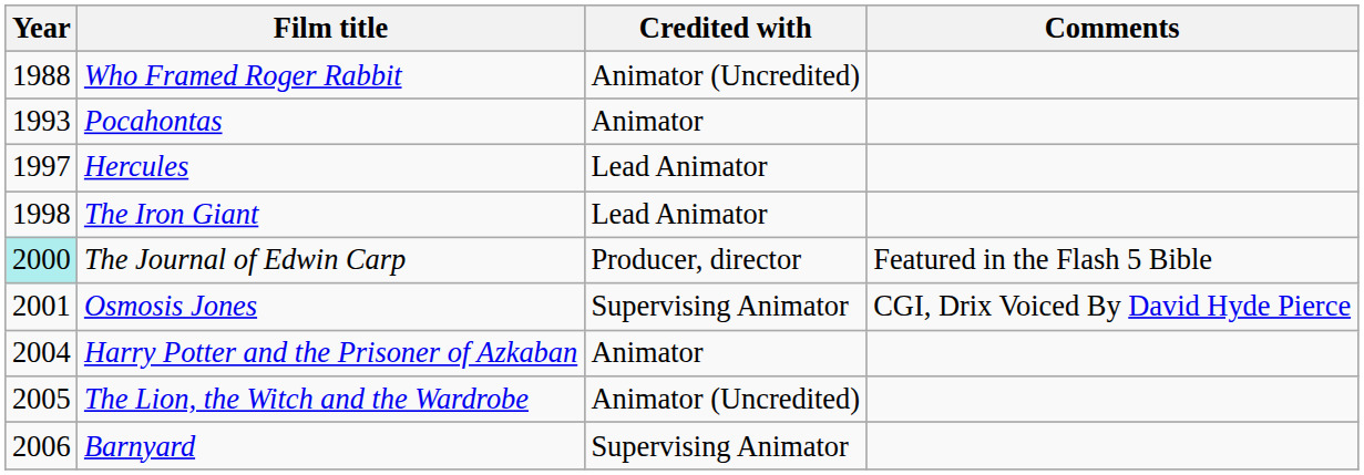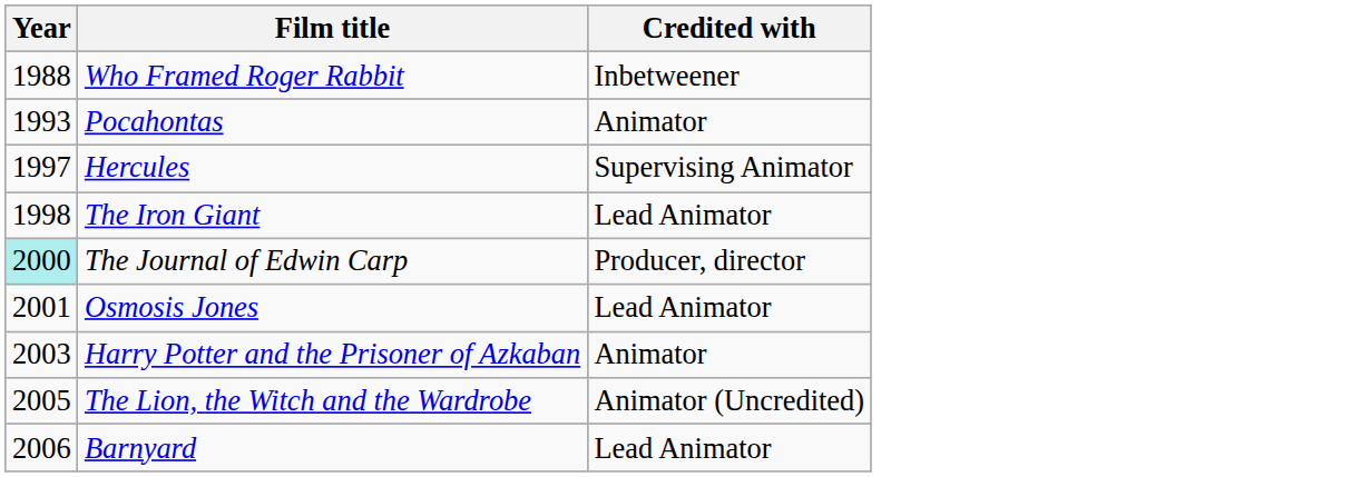- column: Comments | Featured in the Flash 5 Bible | CGI, Drix Voiced By David Hyde Pierce
Who Framed Roger Rabbit | Credited with: Animator (Uncredited) -> Inbetweener
Hercules | Credited with: Lead Animator -> Supervising Animator
Osmosis Jones | Credited with: Supervising Animator -> Lead Animator
Harry Potter and the Prisoner of Azkaban | Year: 2004 -> 2003
Barnyard | Credited with: Supervising Animator -> Lead Animator
